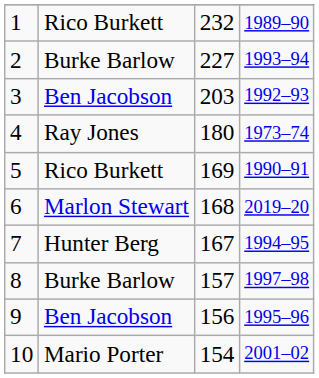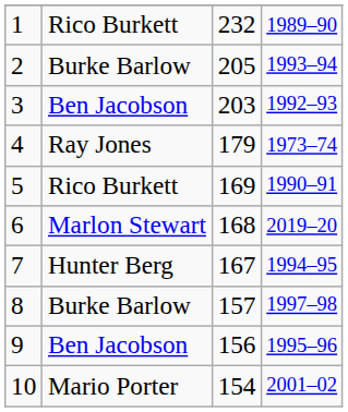2 | column 3: 227 -> 205
4 | column 3: 180 -> 179
